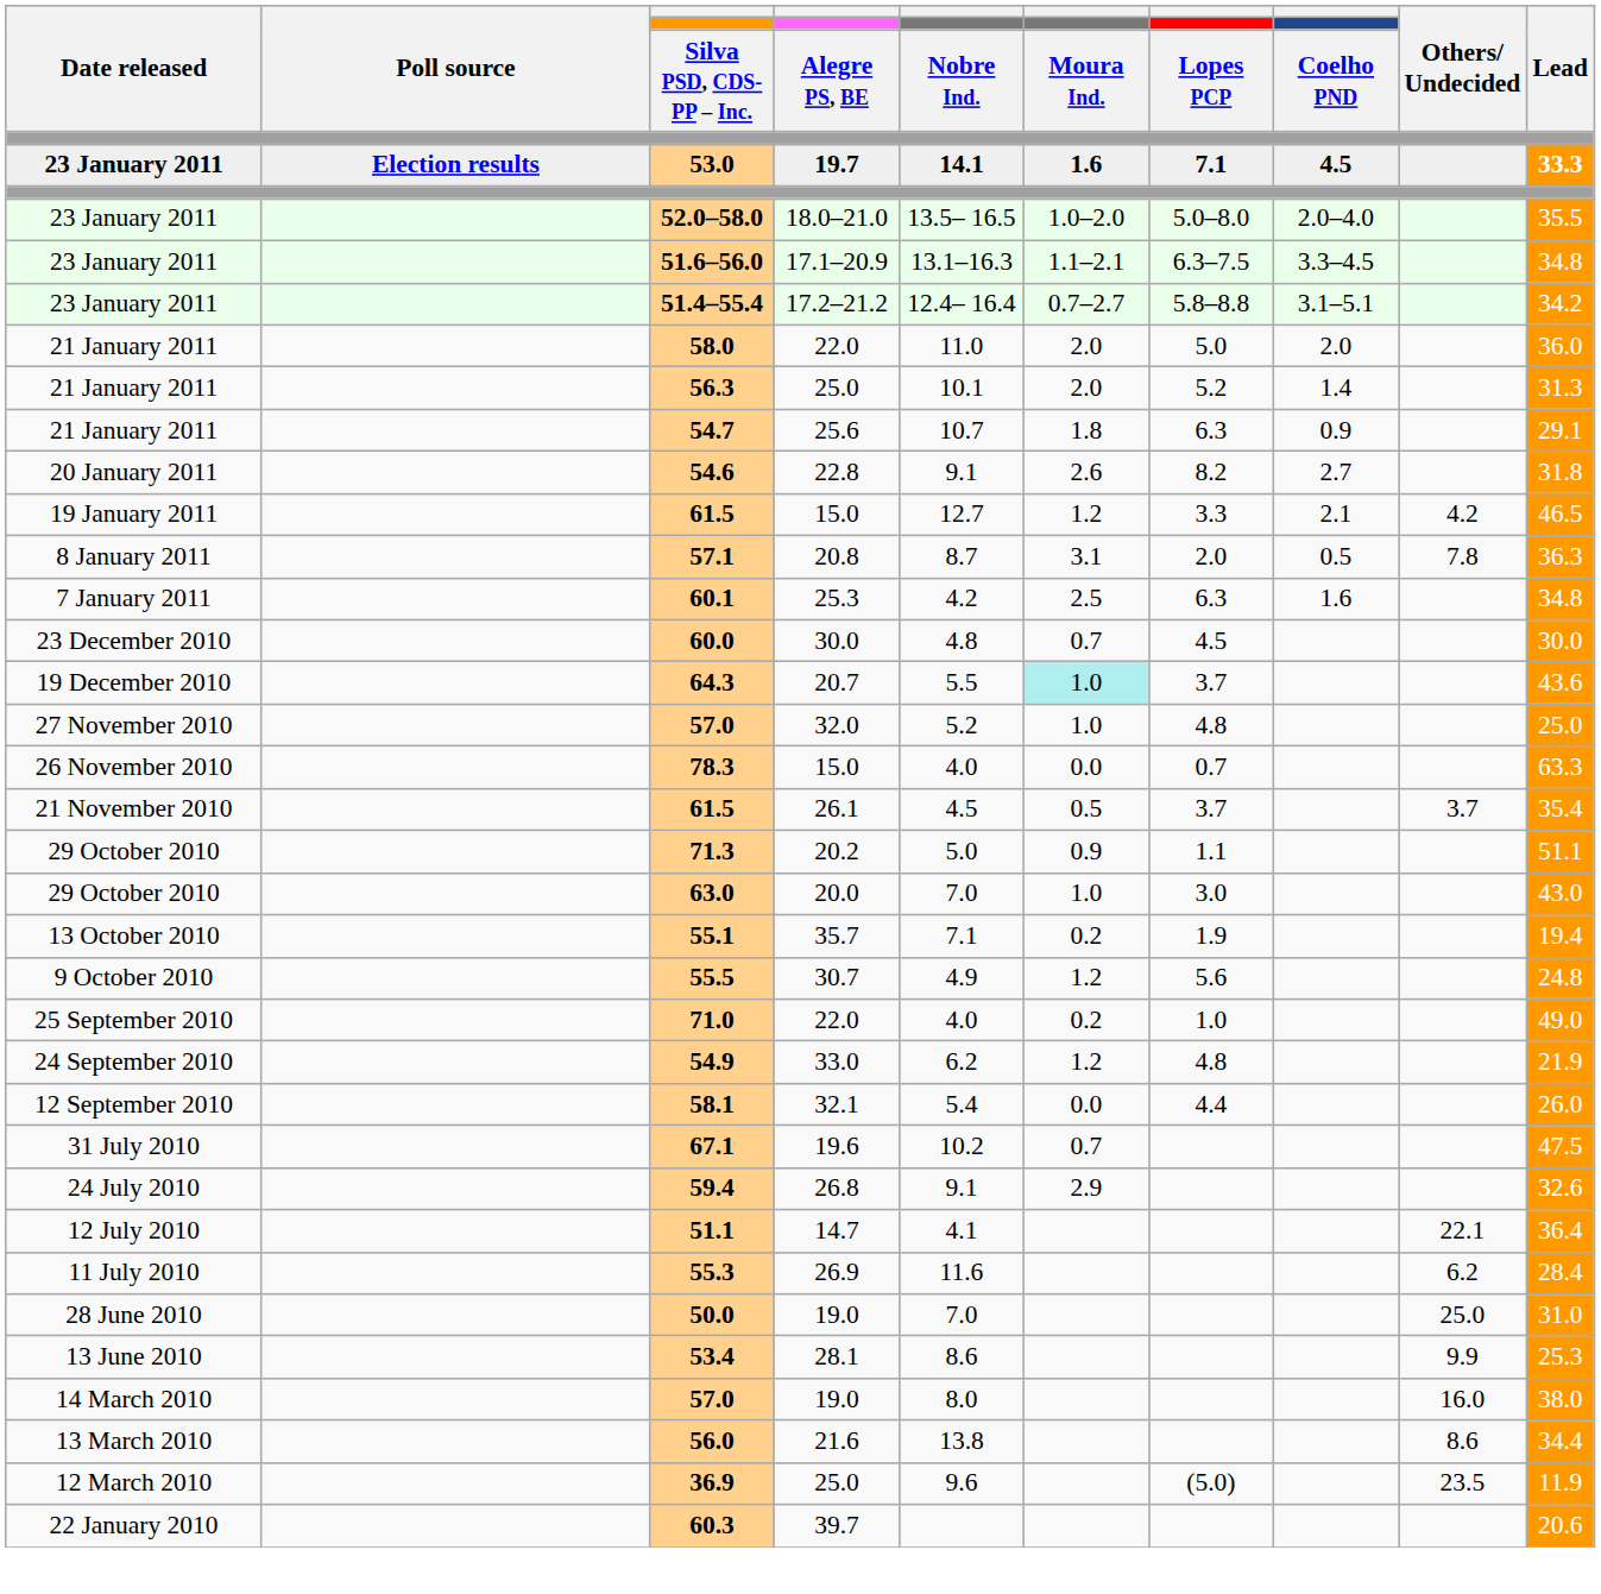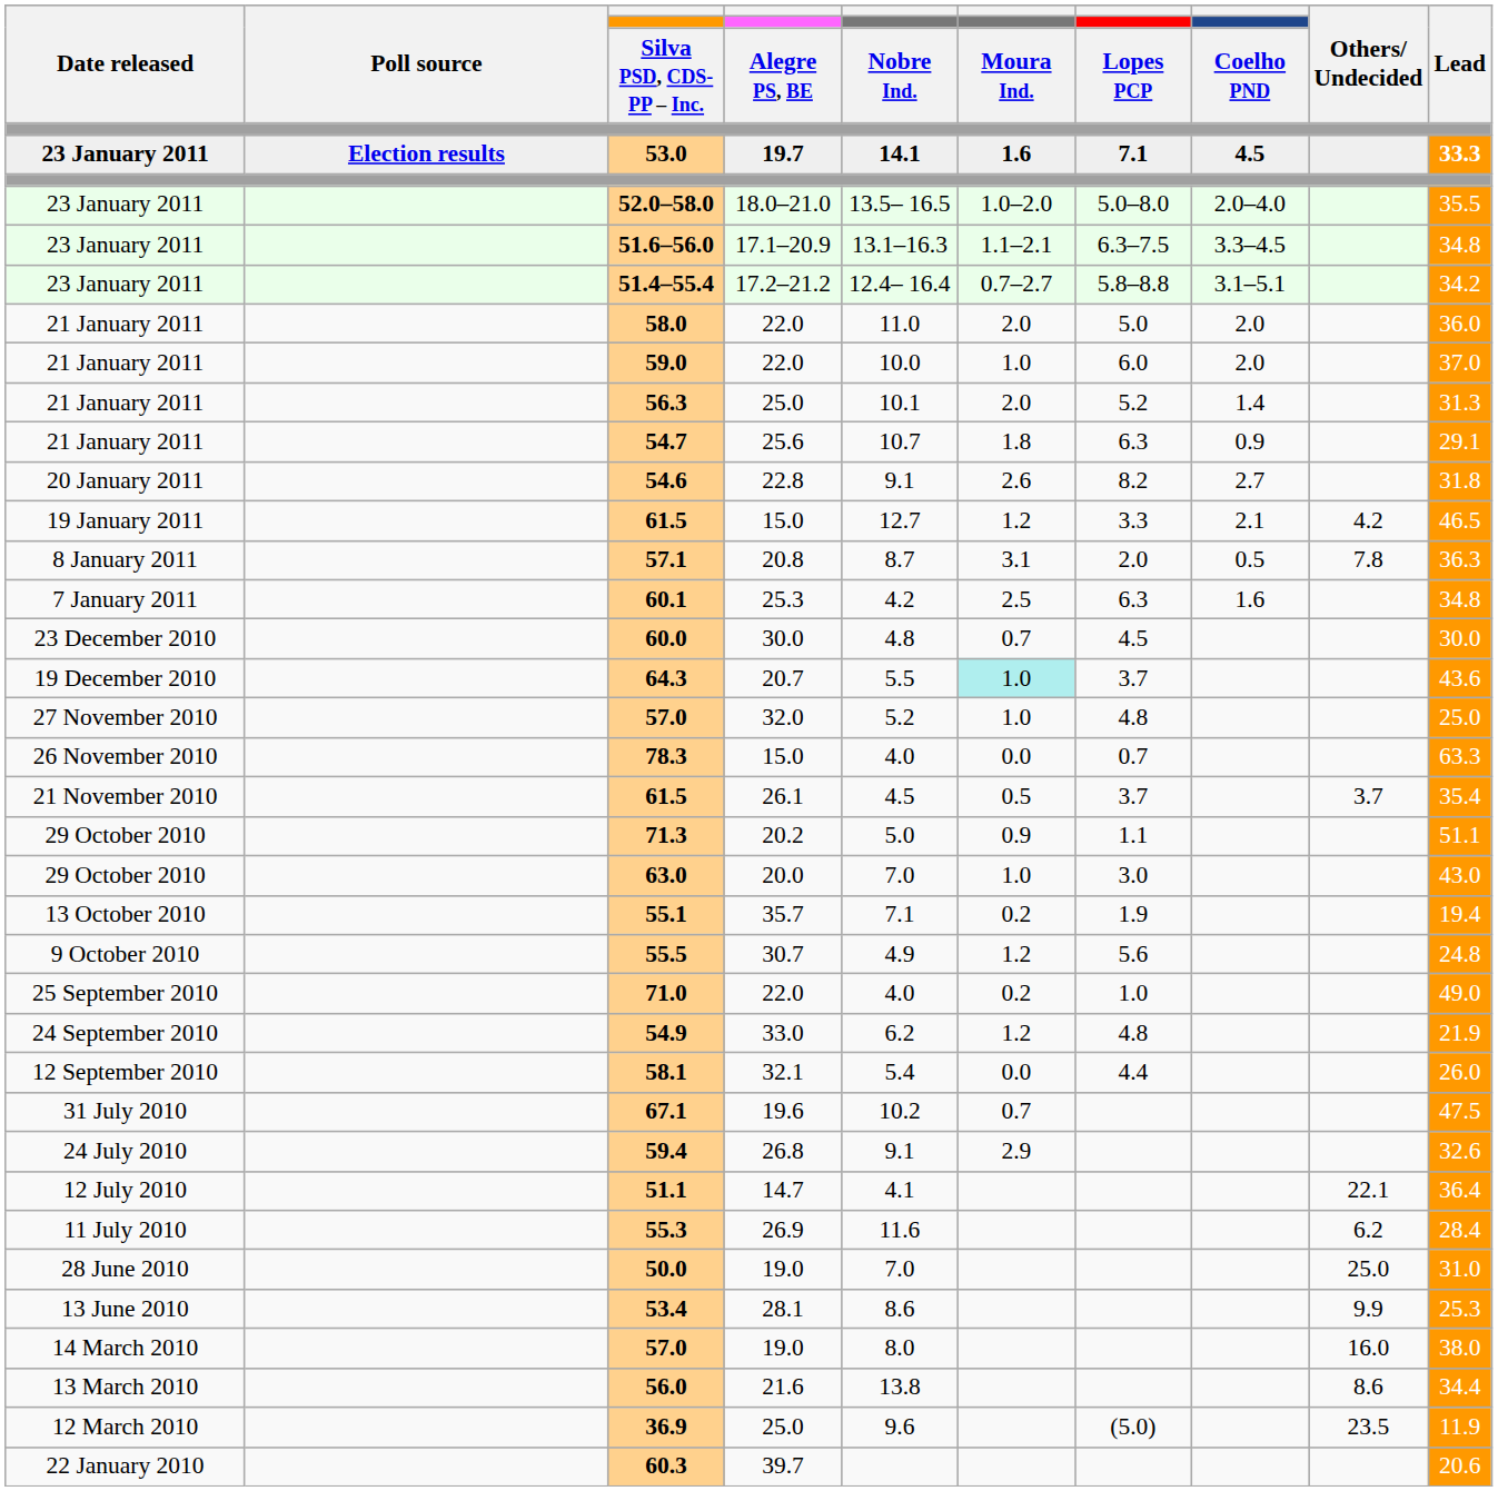+ row: 21 January 2011 | 59.0 | 22.0 | 10.0 | 1.0 | 6.0 | 2.0 | 37.0
